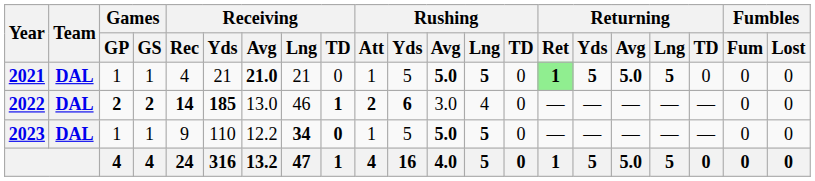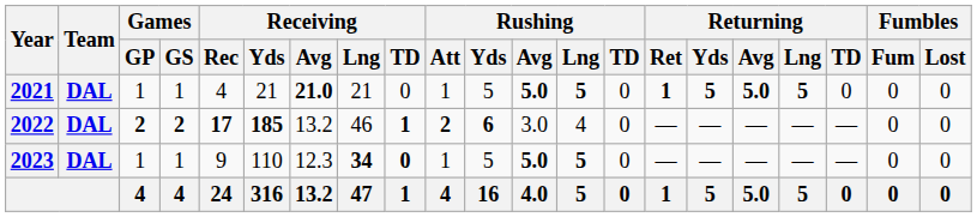2021 | Returning / Ret: lightgreen background -> no background
2022 | Receiving / Rec: 14 -> 17
2022 | Receiving / Avg: 13.0 -> 13.2
2023 | Receiving / Avg: 12.2 -> 12.3
